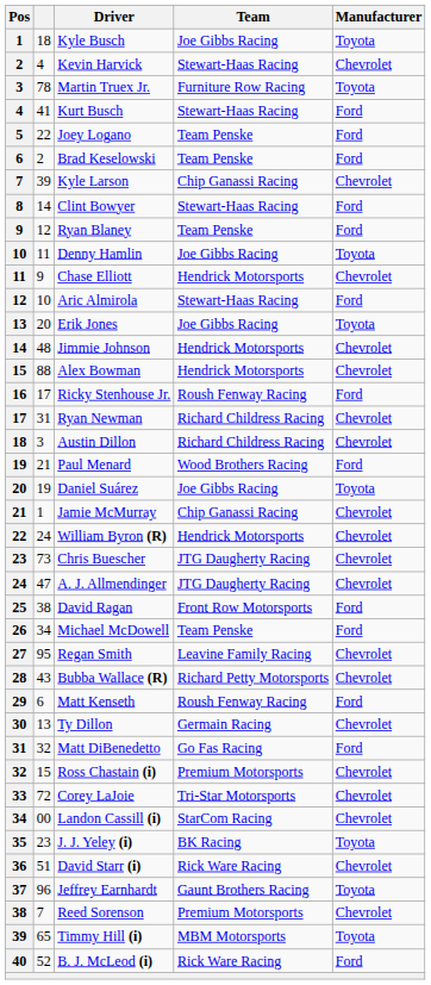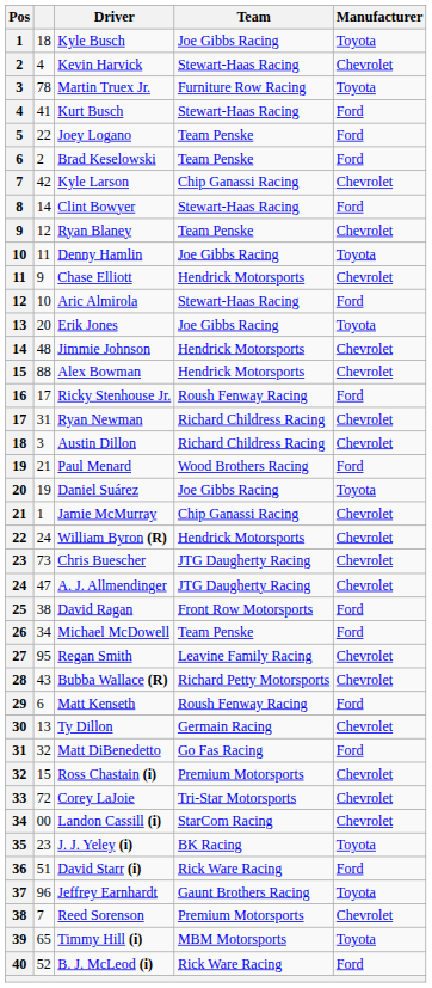Kyle Larson | column 2: 39 -> 42
Ryan Blaney | Manufacturer: Ford -> Chevrolet
David Starr (i) | Manufacturer: Chevrolet -> Ford
